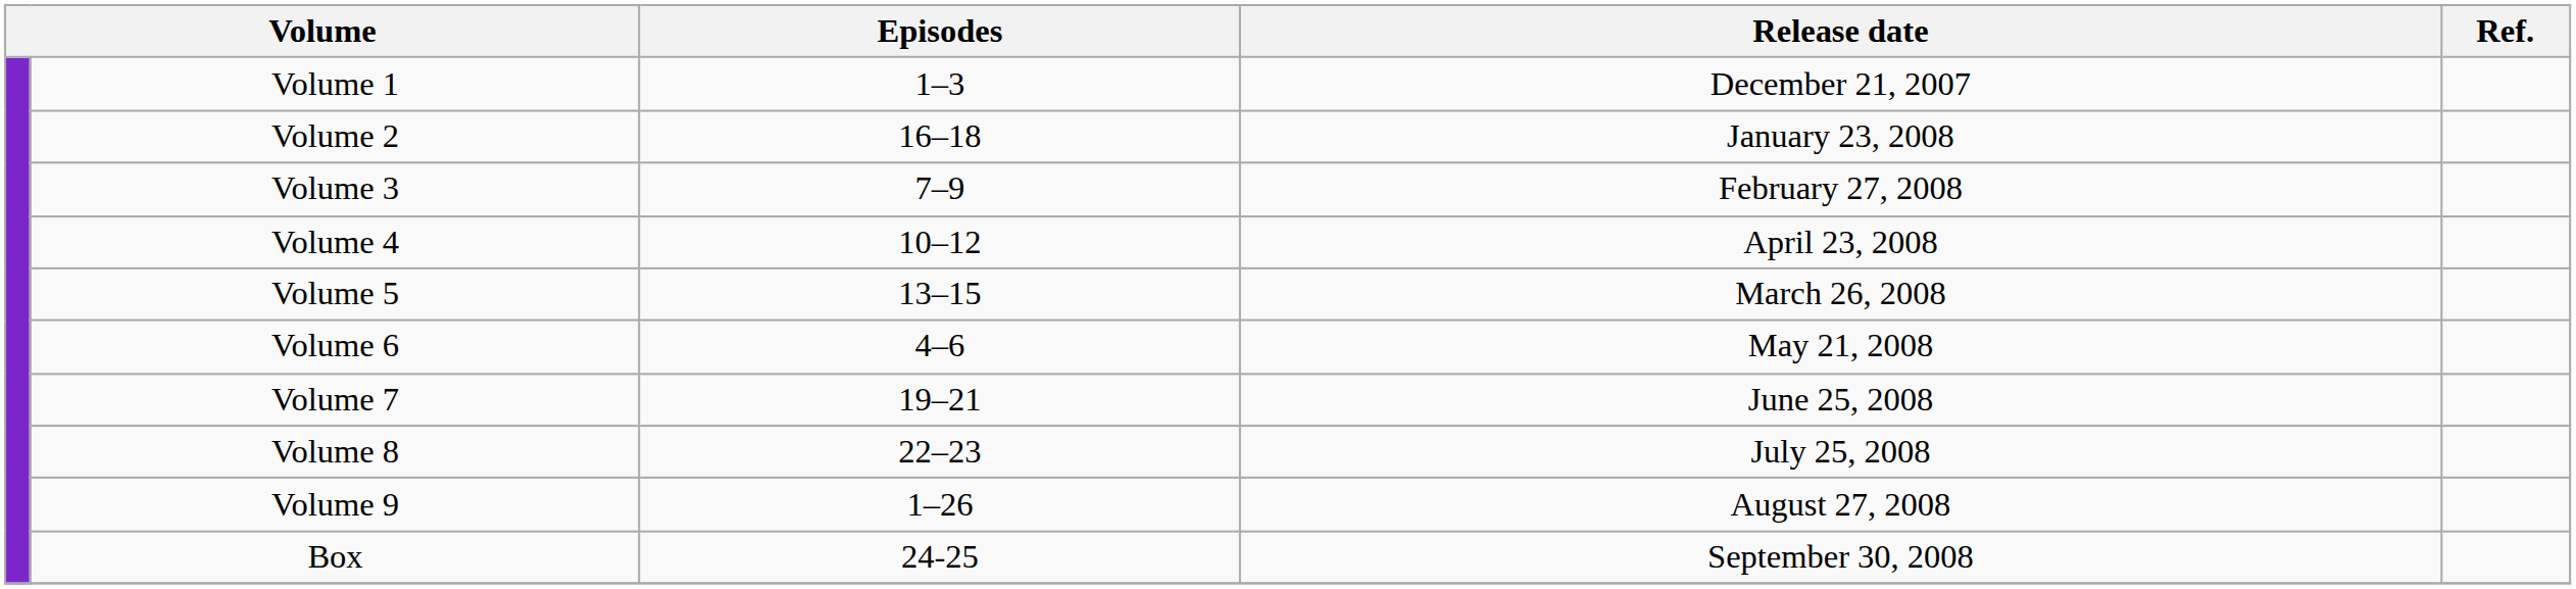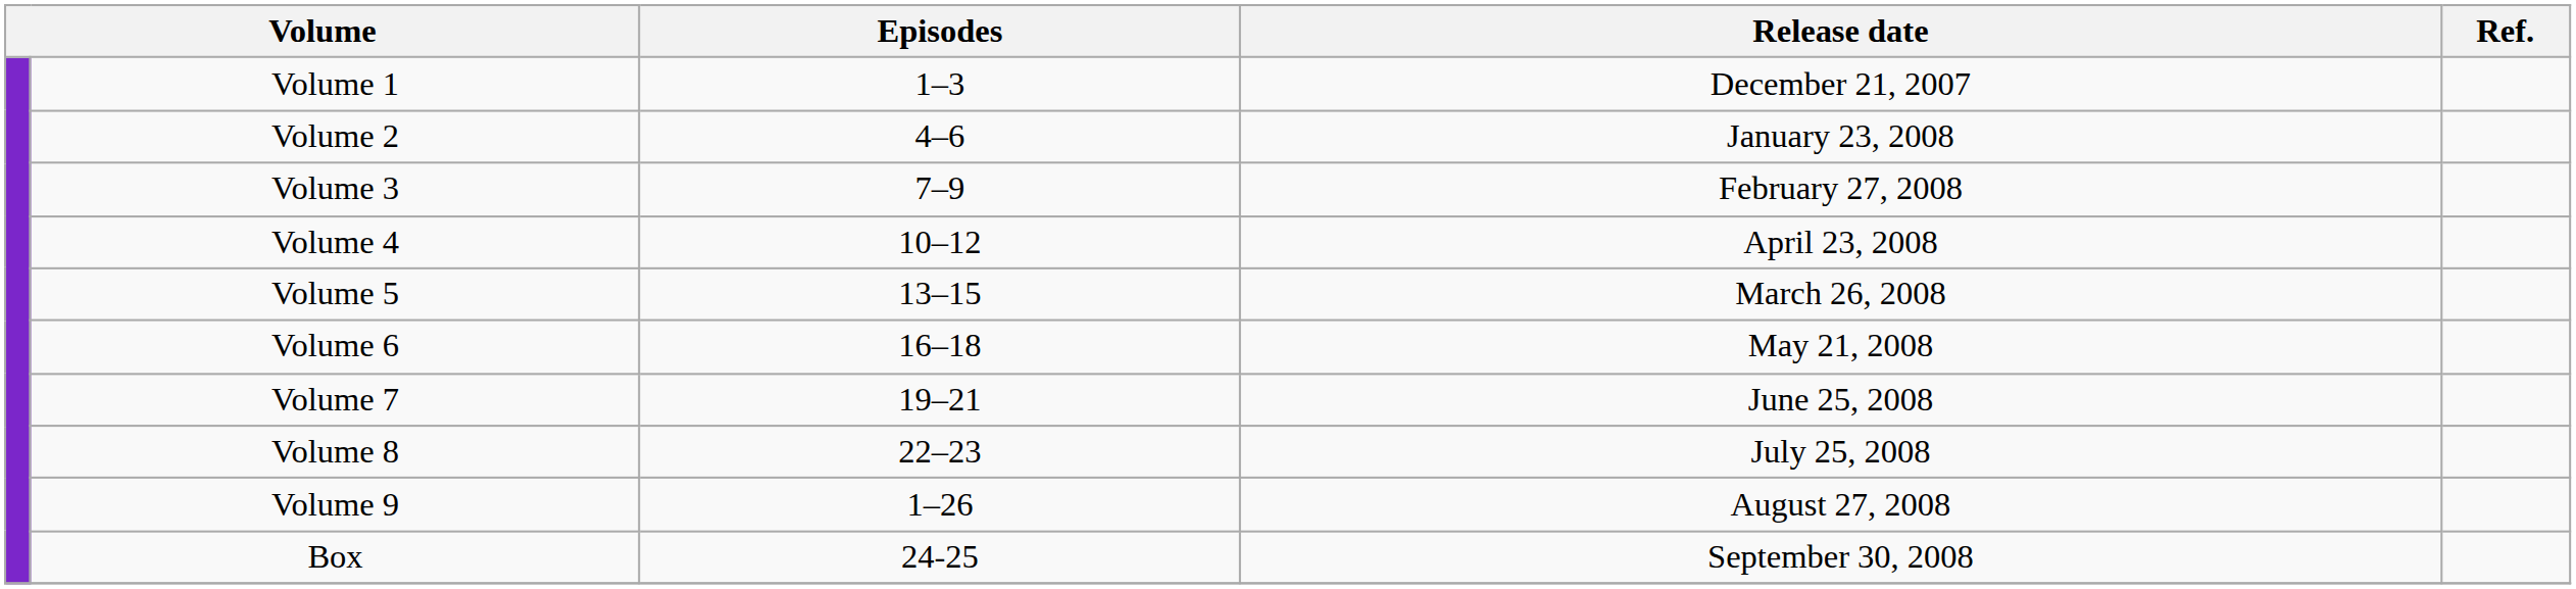Volume 2 | Episodes: 16–18 -> 4–6
Volume 6 | Episodes: 4–6 -> 16–18
